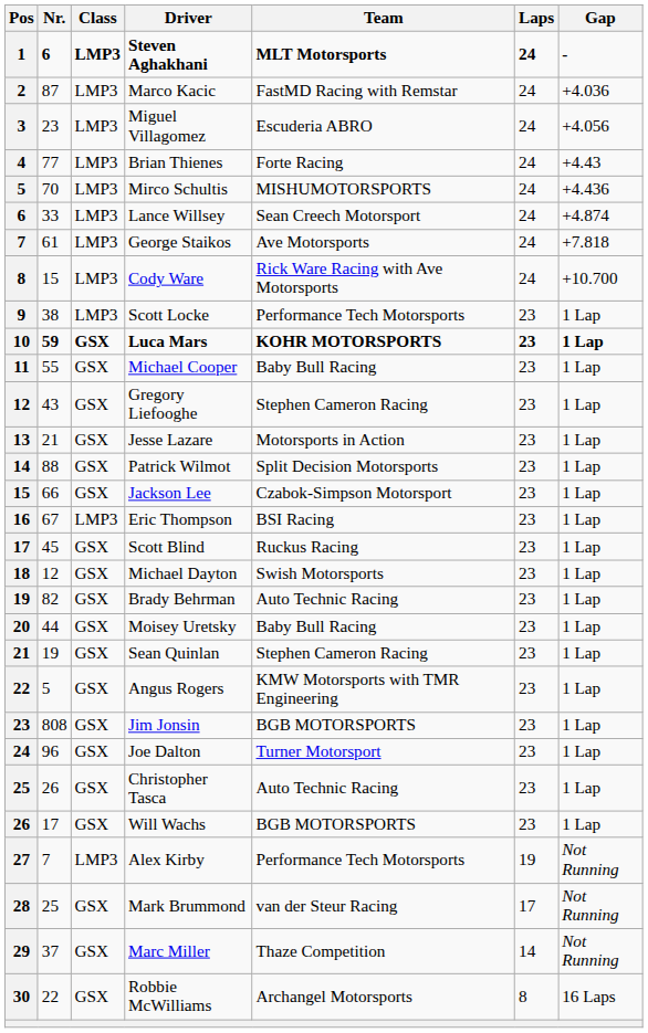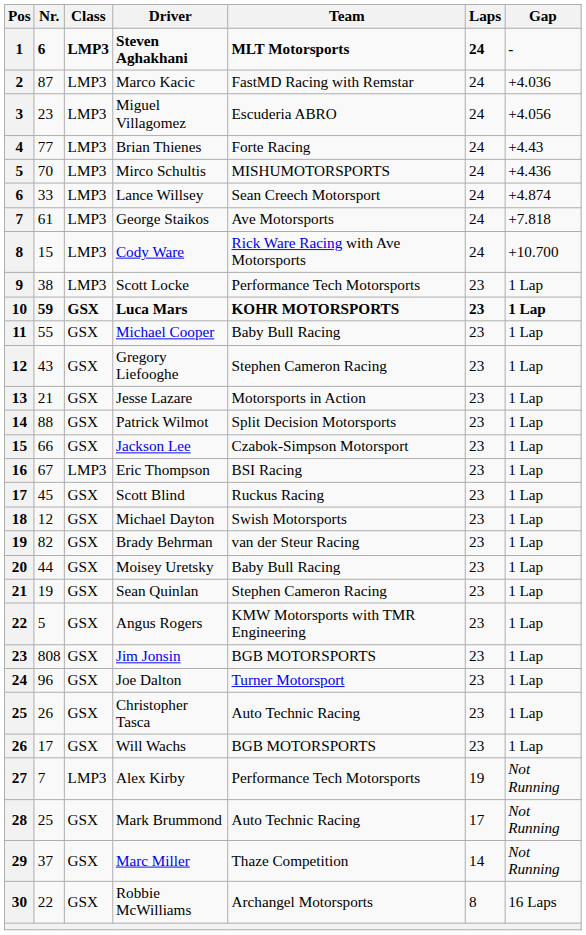Brady Behrman | Team: Auto Technic Racing -> van der Steur Racing
Mark Brummond | Team: van der Steur Racing -> Auto Technic Racing
